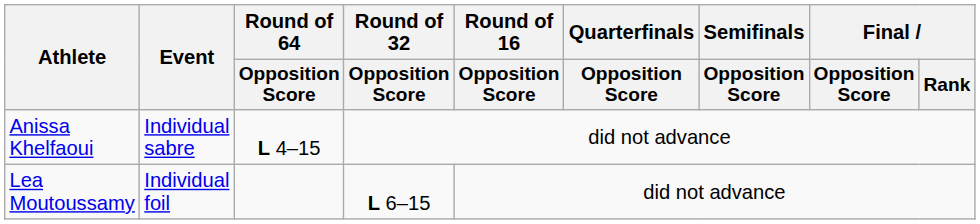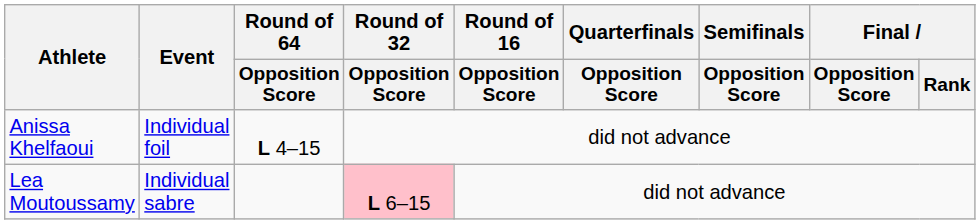Anissa Khelfaoui | Event: Individual sabre -> Individual foil
Lea Moutoussamy | Event: Individual foil -> Individual sabre
Lea Moutoussamy | Round of 32 / Opposition Score: no background -> pink background
